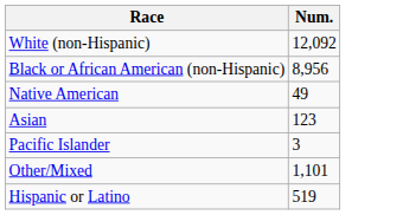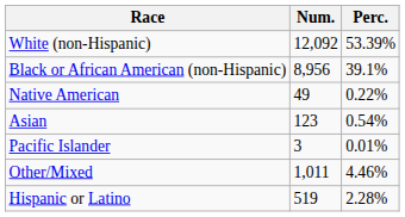+ column: Perc. | 53.39% | 39.1% | 0.22% | 0.54% | 0.01% | 4.46% | 2.28%
Other/Mixed | Num.: 1,101 -> 1,011
